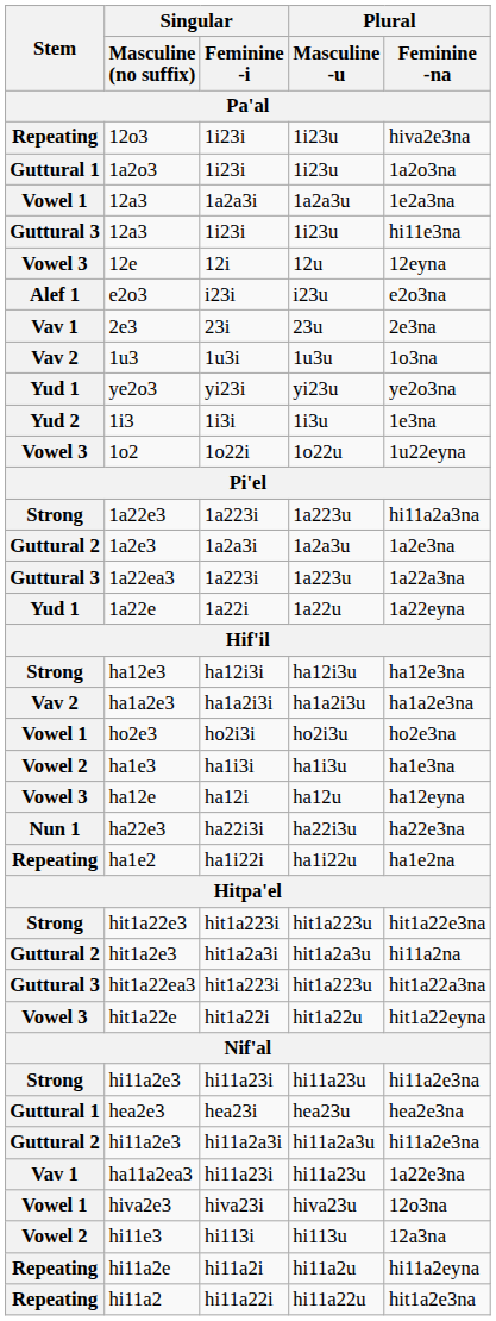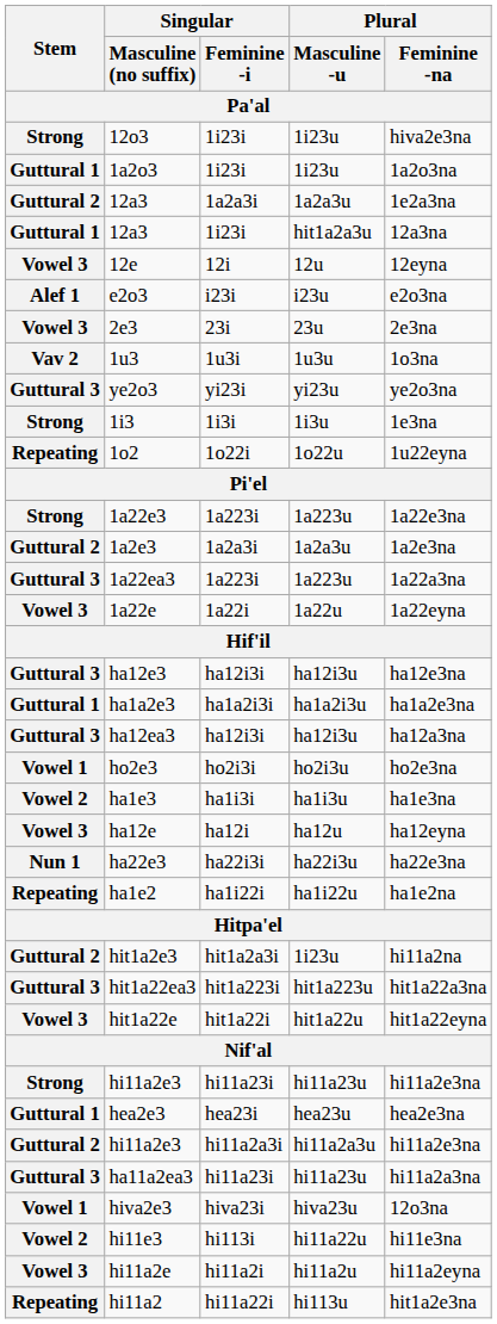12o3 | Stem: Repeating -> Strong
12a3 / 1a2a3i | Stem: Vowel 1 -> Guttural 2
12a3 / 1i23i | Stem: Guttural 3 -> Guttural 1
12a3 / 1i23i | Plural / Masculine -u: 1i23u -> hit1a2a3u
12a3 / 1i23i | Plural / Feminine -na: hi11e3na -> 12a3na
2e3 | Stem: Vav 1 -> Vowel 3
ye2o3 | Stem: Yud 1 -> Guttural 3
1i3 | Stem: Yud 2 -> Strong
1o2 | Stem: Vowel 3 -> Repeating
1a22e3 | Plural / Feminine -na: hi11a2a3na -> 1a22e3na
1a22e | Stem: Yud 1 -> Vowel 3
ha12e3 | Stem: Strong -> Guttural 3
ha1a2e3 | Stem: Vav 2 -> Guttural 1
+ row: Guttural 3 | ha12ea3 | ha12i3i | ha12i3u | ha12a3na
- row: Strong | hit1a22e3 | hit1a223i | hit1a223u | hit1a22e3na
hit1a2e3 | Plural / Masculine -u: hit1a2a3u -> 1i23u
ha11a2ea3 | Stem: Vav 1 -> Guttural 3
ha11a2ea3 | Plural / Feminine -na: 1a22e3na -> hi11a2a3na
hi11e3 | Plural / Masculine -u: hi113u -> hi11a22u
hi11e3 | Plural / Feminine -na: 12a3na -> hi11e3na
hi11a2e | Stem: Repeating -> Vowel 3
hi11a2 | Plural / Masculine -u: hi11a22u -> hi113u
